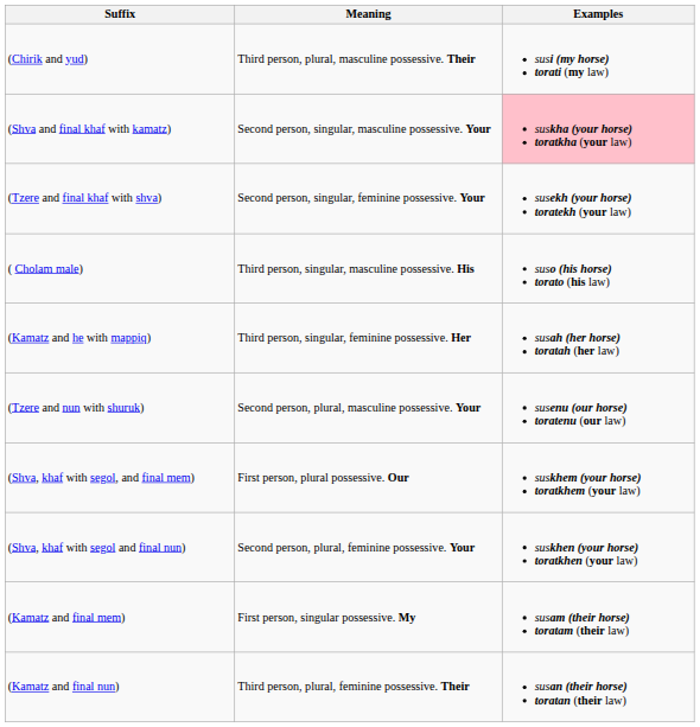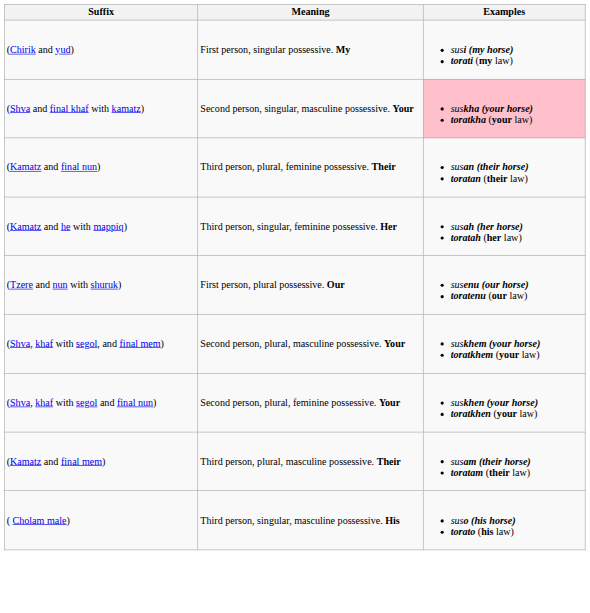(Chirik and yud) | Meaning: Third person, plural, masculine possessive. Their -> First person, singular possessive. My
- row: (Tzere and final khaf with shva) | Second person, singular, feminine possessive. Your | susekh (your horse) toratekh (your law)
rows swapped: ( Cholam male) <-> (Kamatz and final nun)
(Tzere and nun with shuruk) | Meaning: Second person, plural, masculine possessive. Your -> First person, plural possessive. Our
(Shva, khaf with segol, and final mem) | Meaning: First person, plural possessive. Our -> Second person, plural, masculine possessive. Your
(Kamatz and final mem) | Meaning: First person, singular possessive. My -> Third person, plural, masculine possessive. Their
